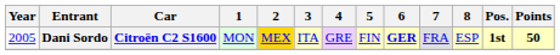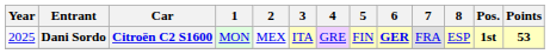Dani Sordo | Year: 2005 -> 2025
Dani Sordo | 2: gold background -> no background
Dani Sordo | Points: 50 -> 53
